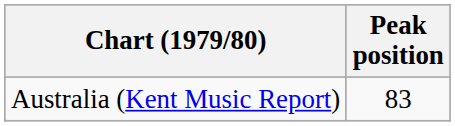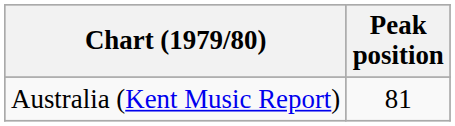Australia (Kent Music Report) | Peak position: 83 -> 81
